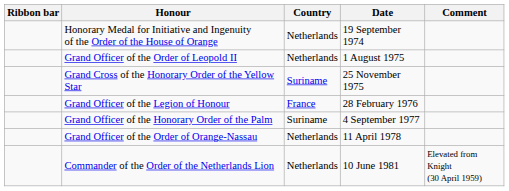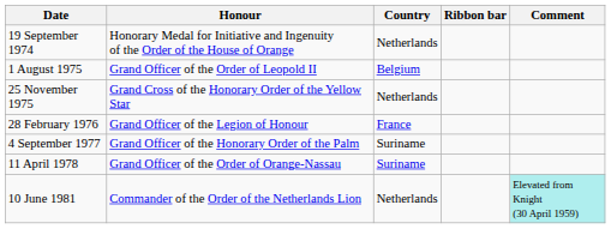columns swapped: Ribbon bar <-> Date
Grand Officer of the Order of Leopold II | Country: Netherlands -> Belgium
Grand Cross of the Honorary Order of the Yellow Star | Country: Suriname -> Netherlands
Grand Officer of the Order of Orange-Nassau | Country: Netherlands -> Suriname
Commander of the Order of the Netherlands Lion | Comment: no background -> paleturquoise background
